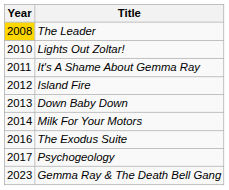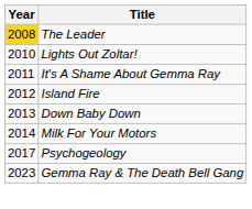- row: 2016 | The Exodus Suite
